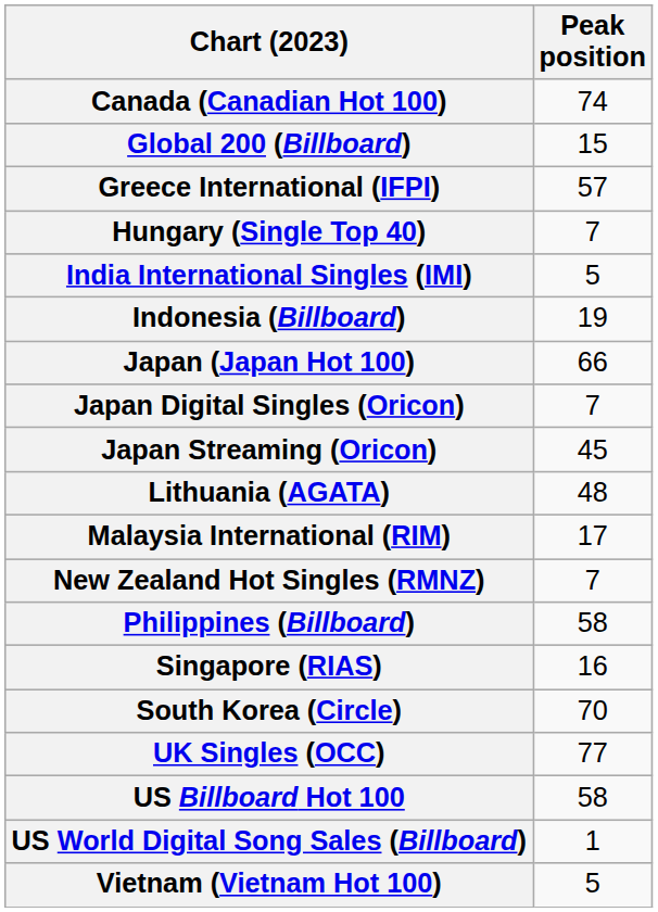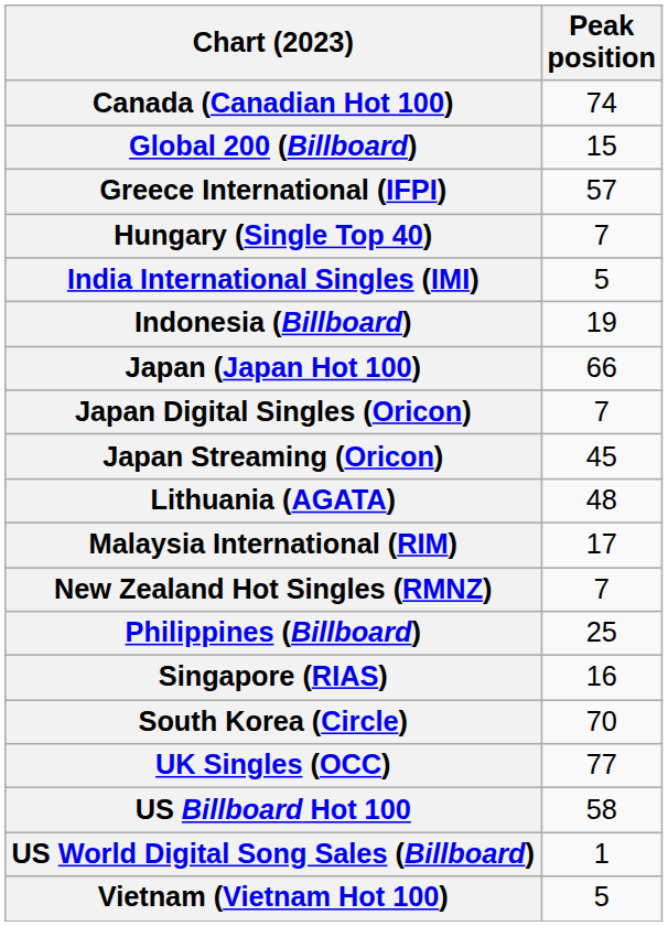Philippines (Billboard) | Peak position: 58 -> 25
